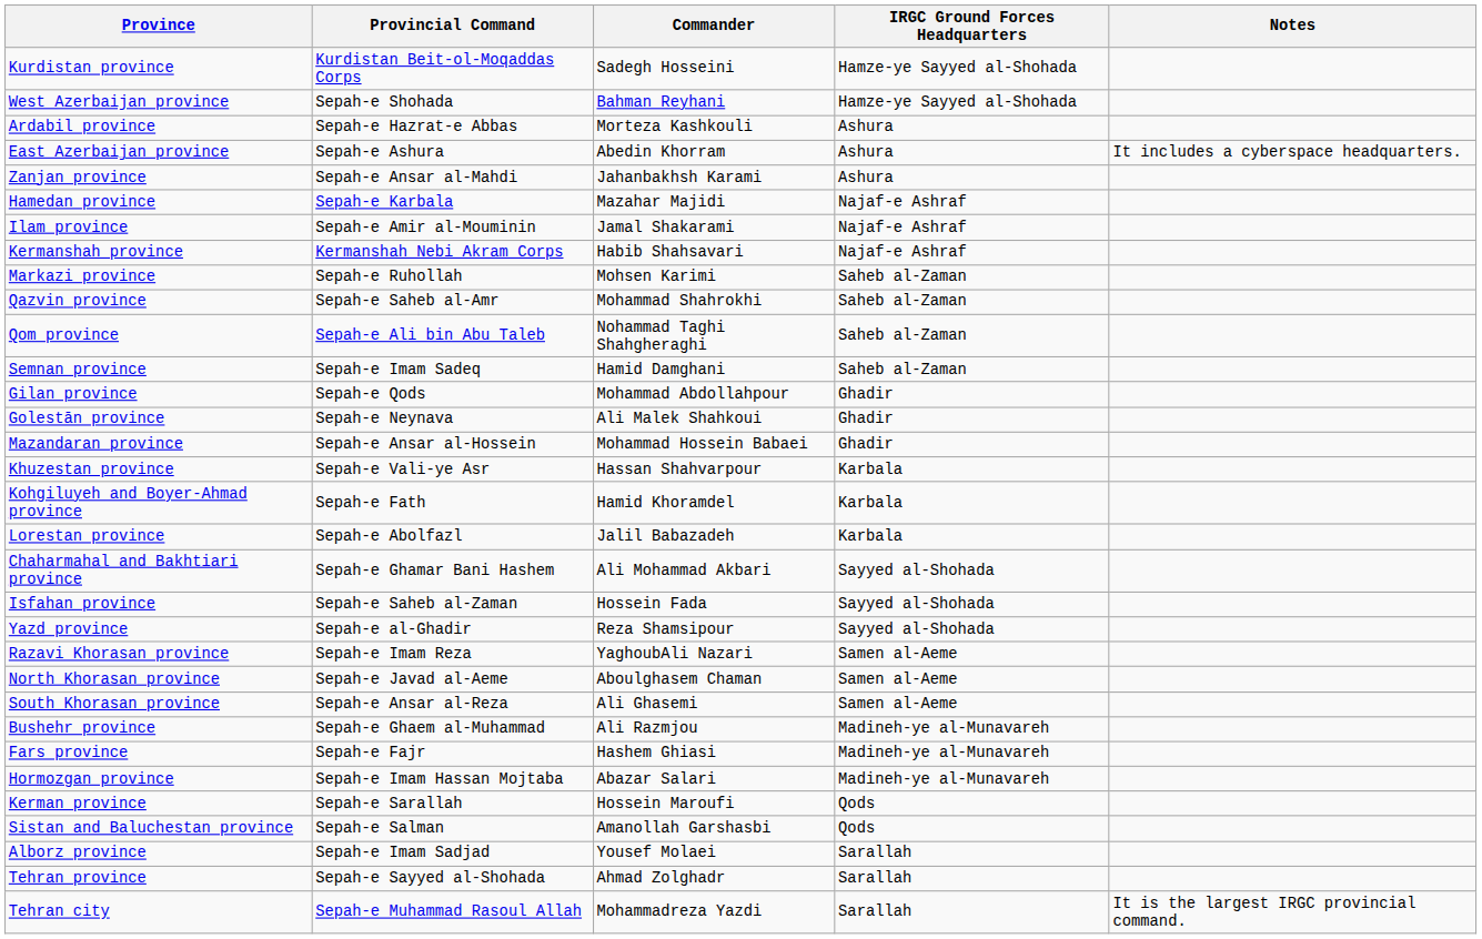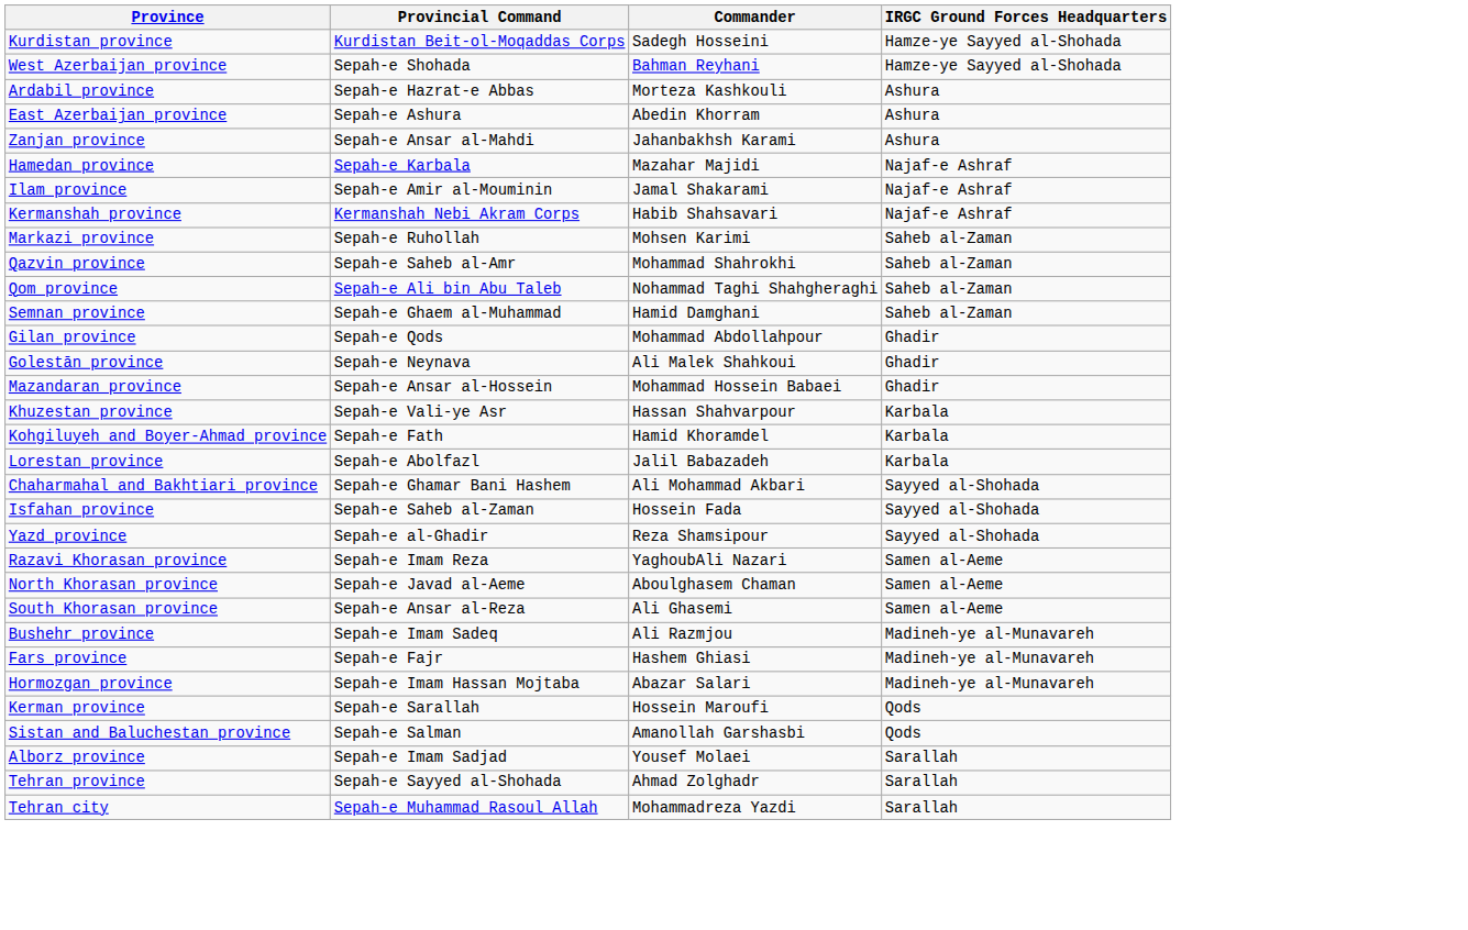- column: Notes | It includes a cyberspace headquarters. | It is the largest IRGC provincial command.
Semnan province | Provincial Command: Sepah-e Imam Sadeq -> Sepah-e Ghaem al-Muhammad
Bushehr province | Provincial Command: Sepah-e Ghaem al-Muhammad -> Sepah-e Imam Sadeq
